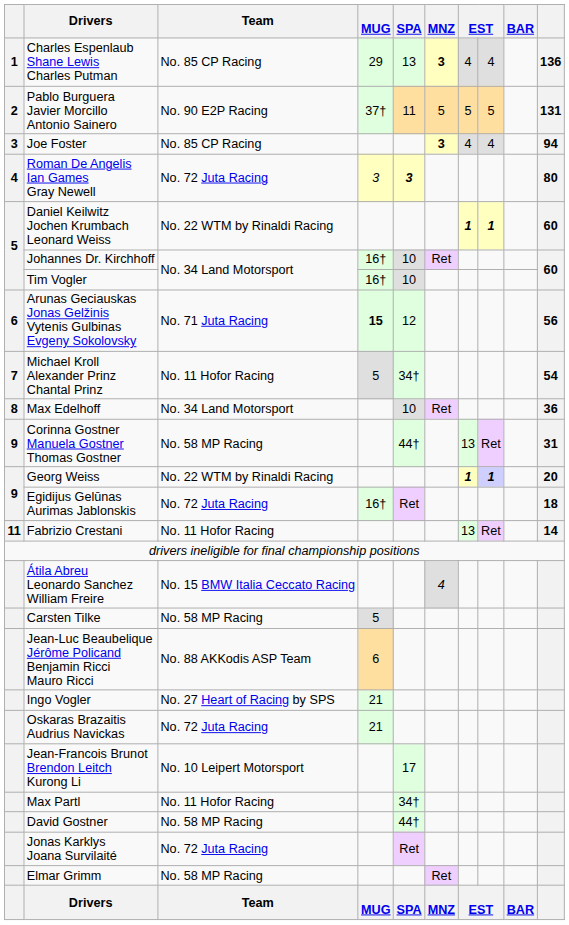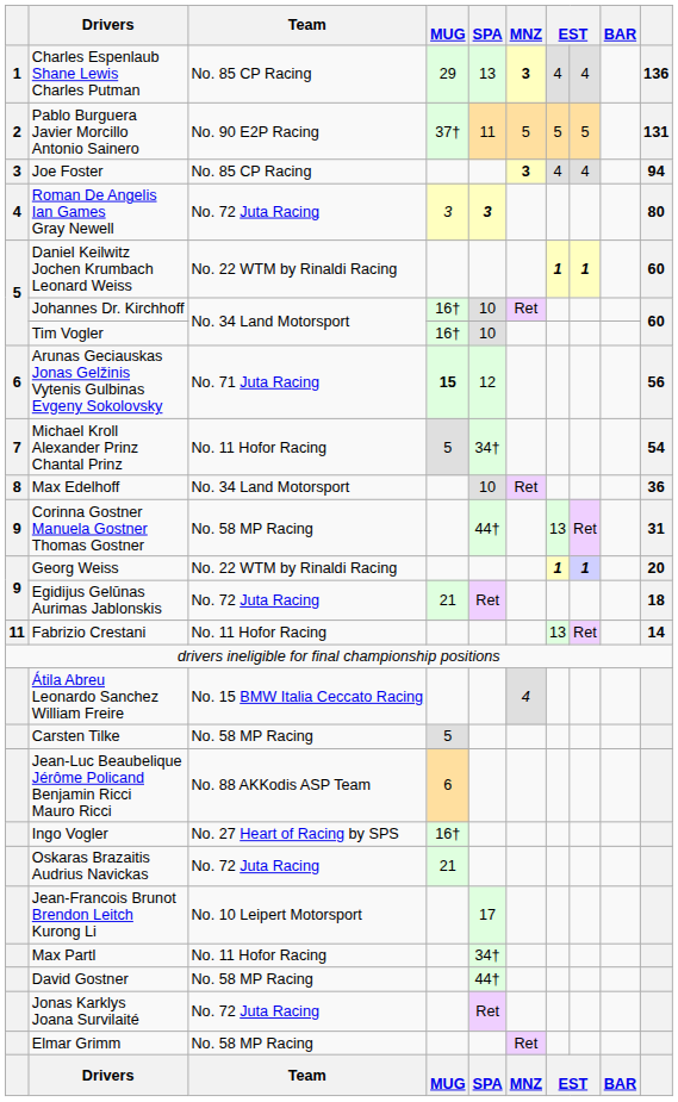Egidijus Gelūnas Aurimas Jablonskis | MUG: 16† -> 21
Ingo Vogler | MUG: 21 -> 16†
